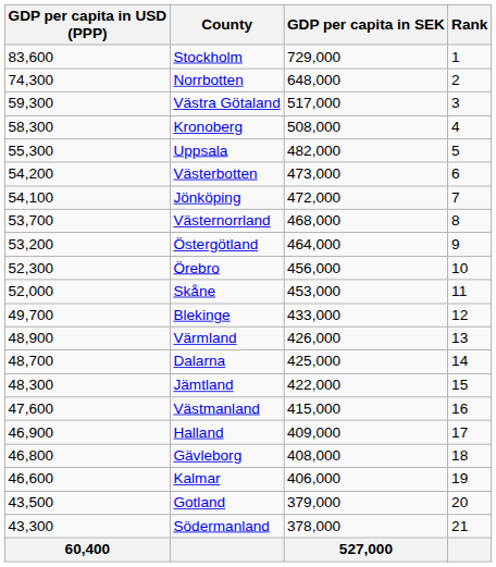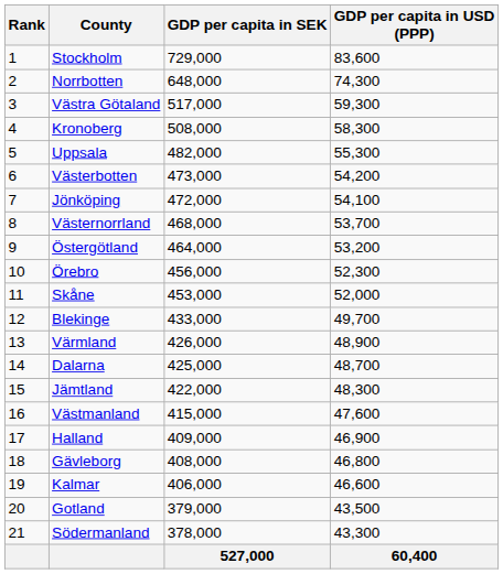columns swapped: Rank <-> GDP per capita in USD (PPP)
